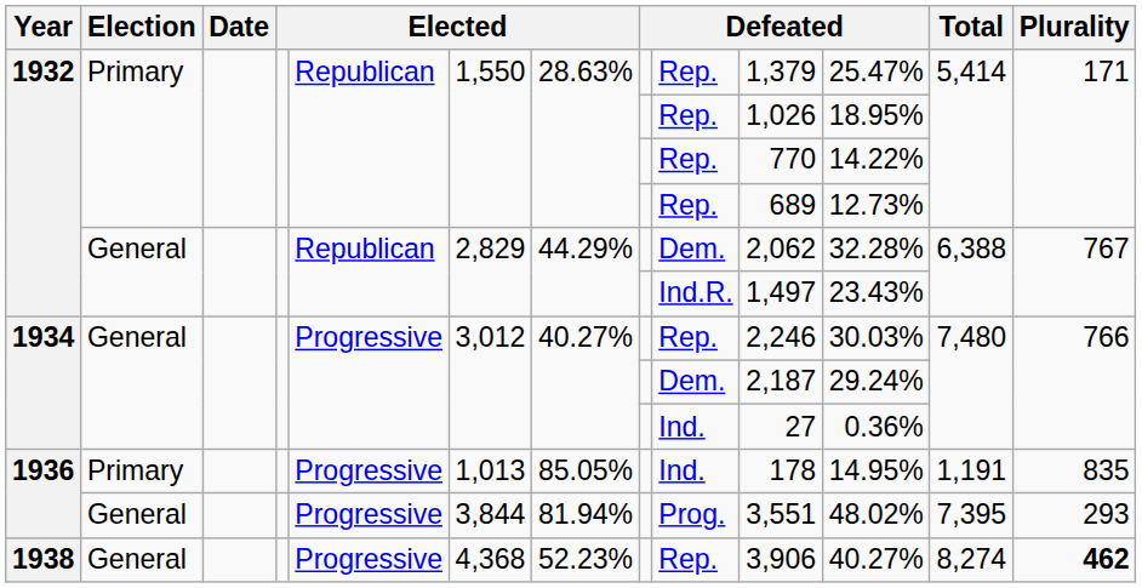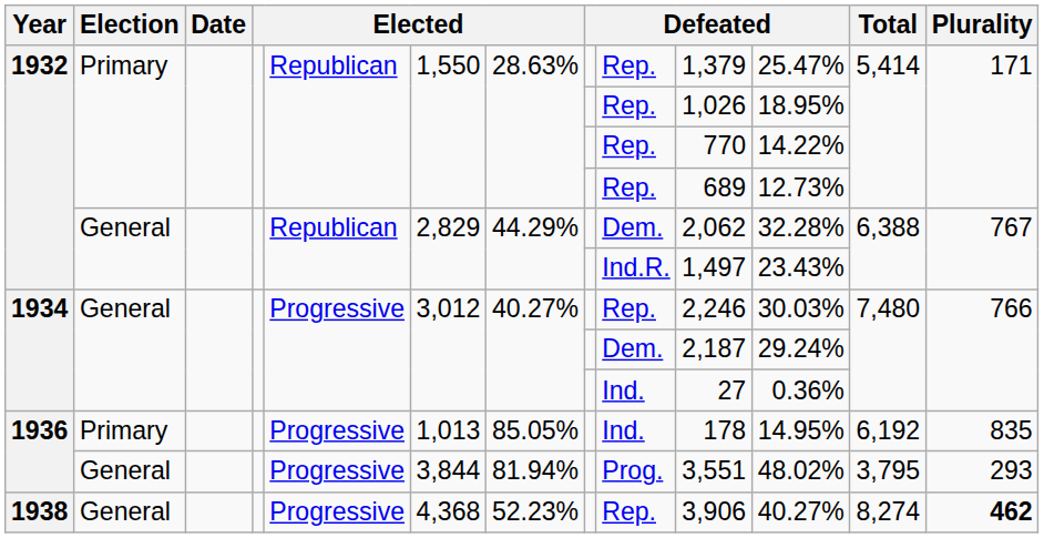1936 / Primary | Total: 1,191 -> 6,192
1936 / General | Total: 7,395 -> 3,795
